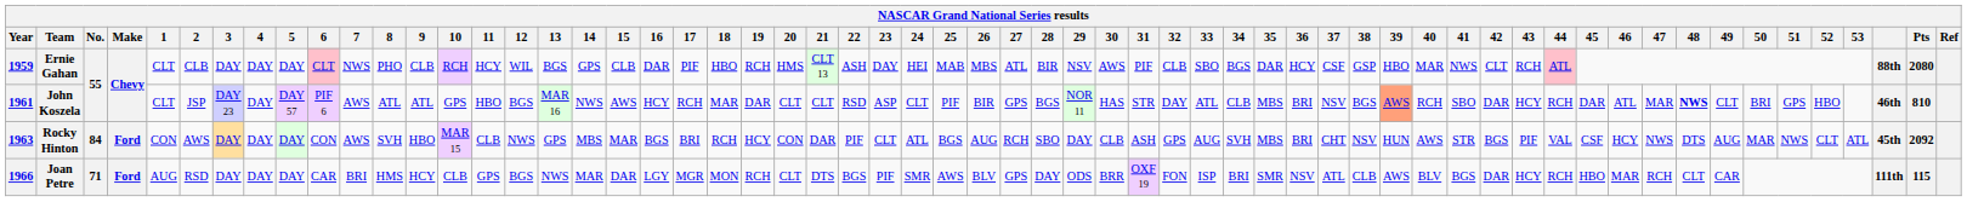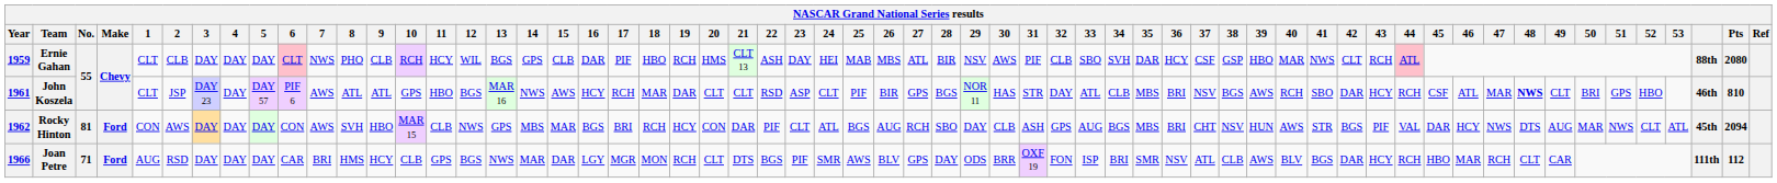Ernie Gahan | 34: BGS -> SVH
John Koszela | 39: lightsalmon background -> no background
John Koszela | 45: DAR -> CSF
Rocky Hinton | Year: 1963 -> 1962
Rocky Hinton | No.: 84 -> 81
Rocky Hinton | 34: SVH -> BGS
Rocky Hinton | 45: CSF -> DAR
Rocky Hinton | Pts: 2092 -> 2094
Joan Petre | Pts: 115 -> 112
